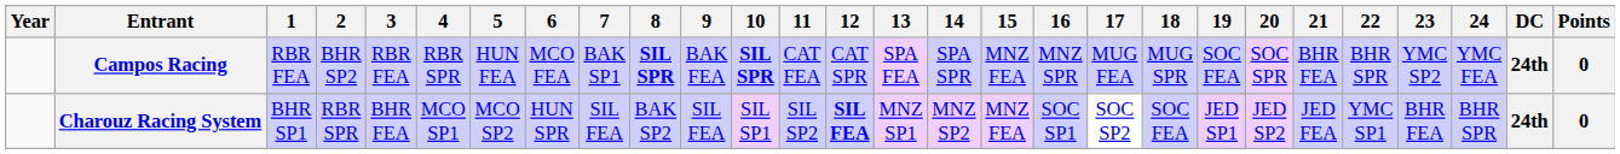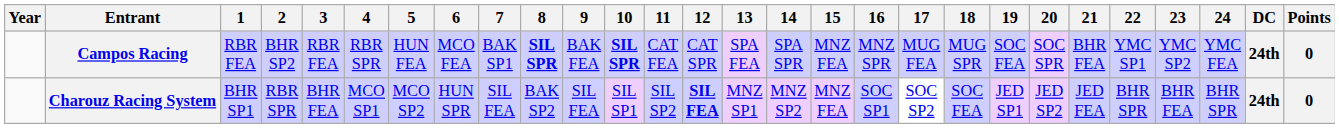Campos Racing | 22: BHR SPR -> YMC SP1
Charouz Racing System | 22: YMC SP1 -> BHR SPR
